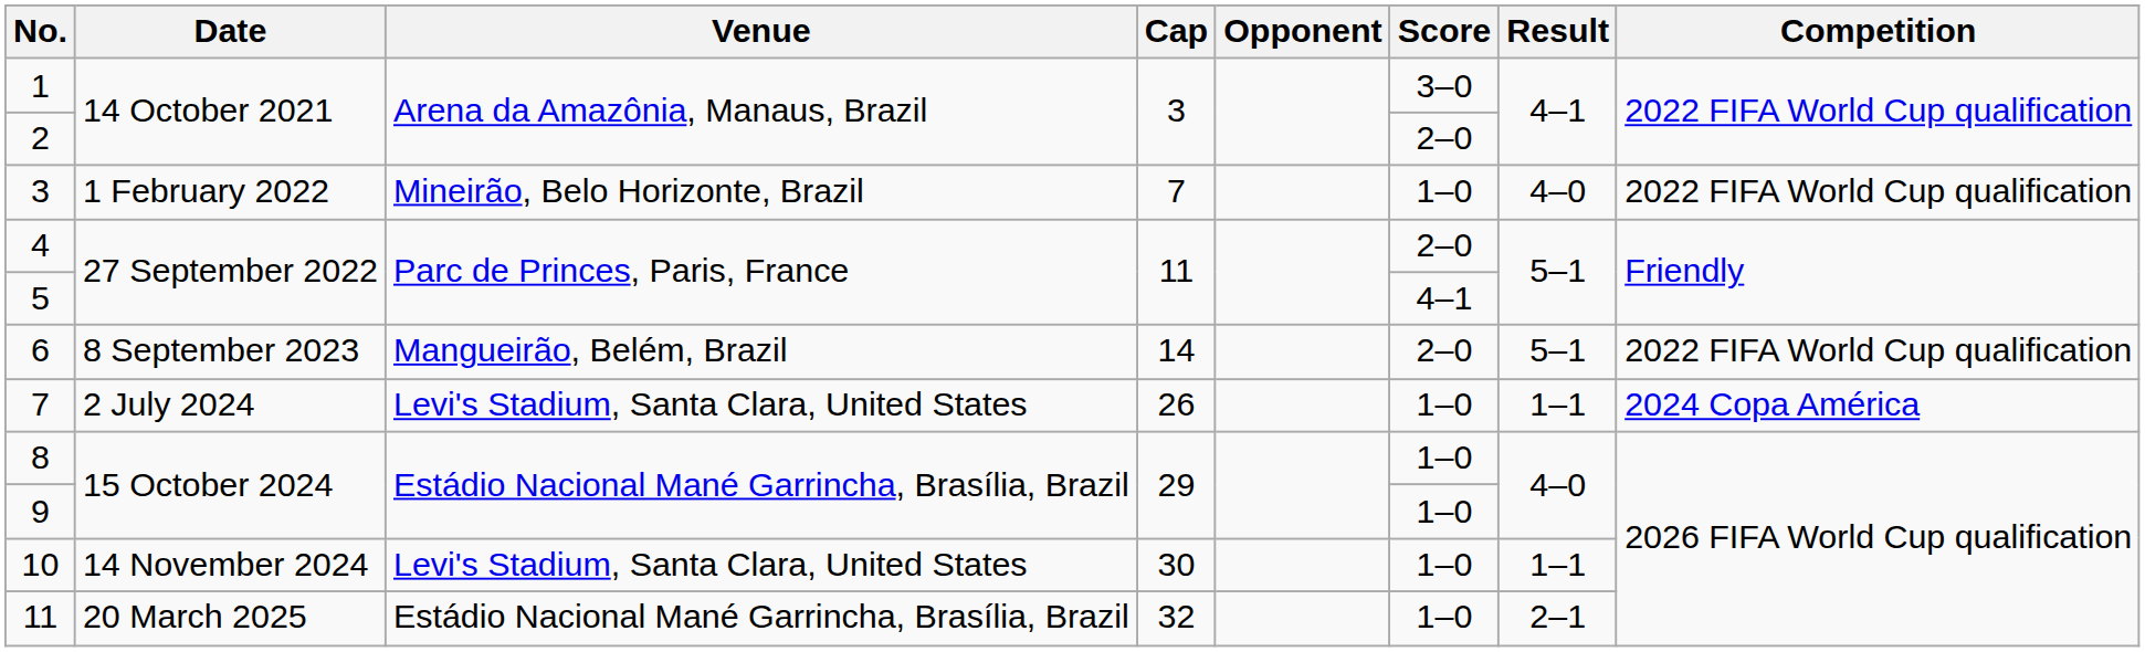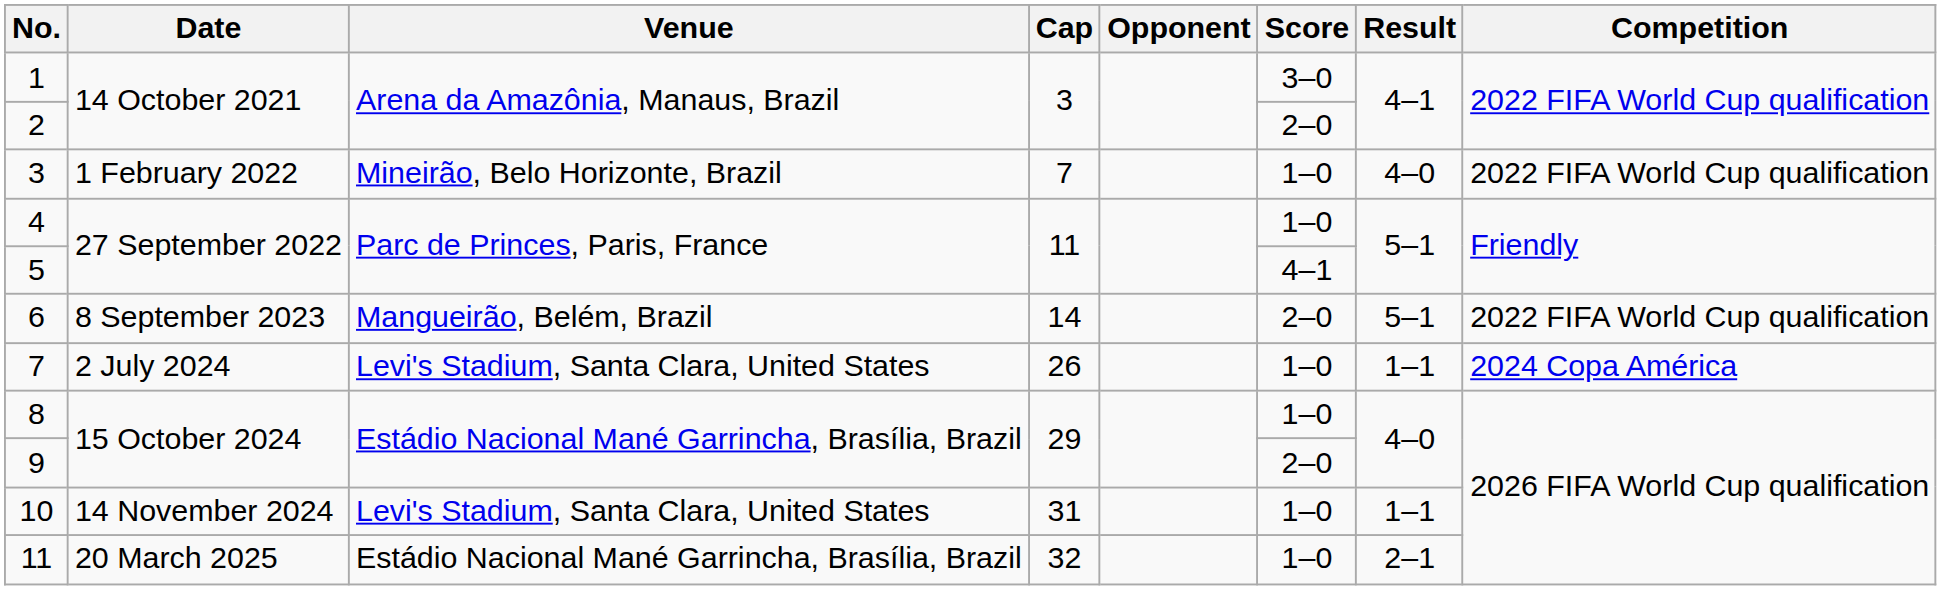4 | Score: 2–0 -> 1–0
9 | Score: 1–0 -> 2–0
10 | Cap: 30 -> 31
